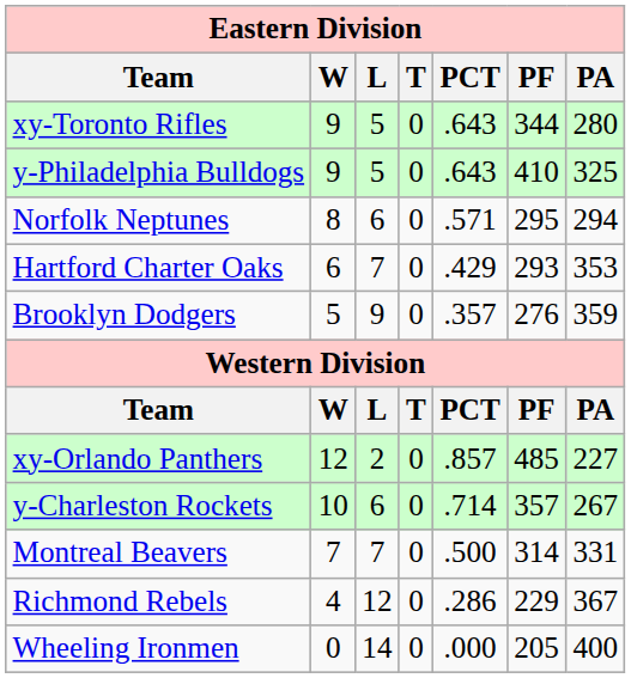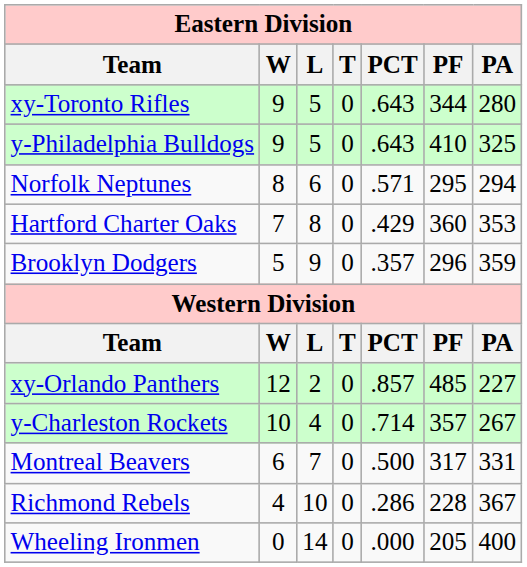Hartford Charter Oaks | Eastern Division / W: 6 -> 7
Hartford Charter Oaks | Eastern Division / L: 7 -> 8
Hartford Charter Oaks | Eastern Division / PF: 293 -> 360
Brooklyn Dodgers | Eastern Division / PF: 276 -> 296
y-Charleston Rockets | Eastern Division / L: 6 -> 4
Montreal Beavers | Eastern Division / W: 7 -> 6
Montreal Beavers | Eastern Division / PF: 314 -> 317
Richmond Rebels | Eastern Division / L: 12 -> 10
Richmond Rebels | Eastern Division / PF: 229 -> 228
